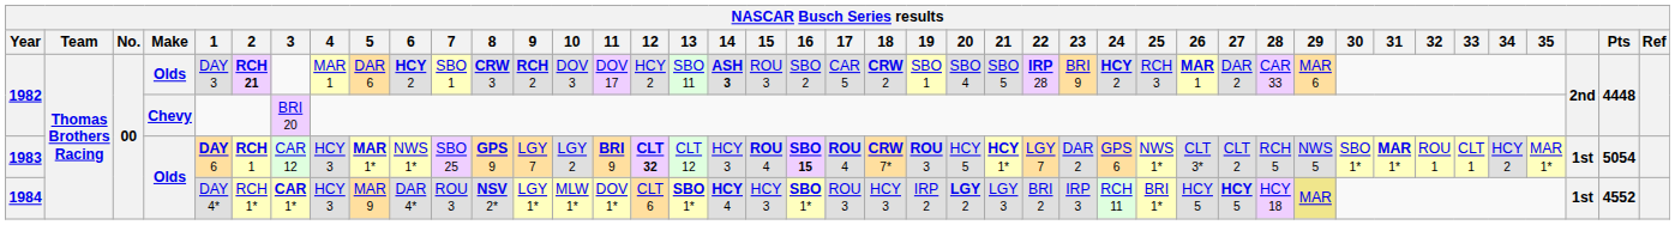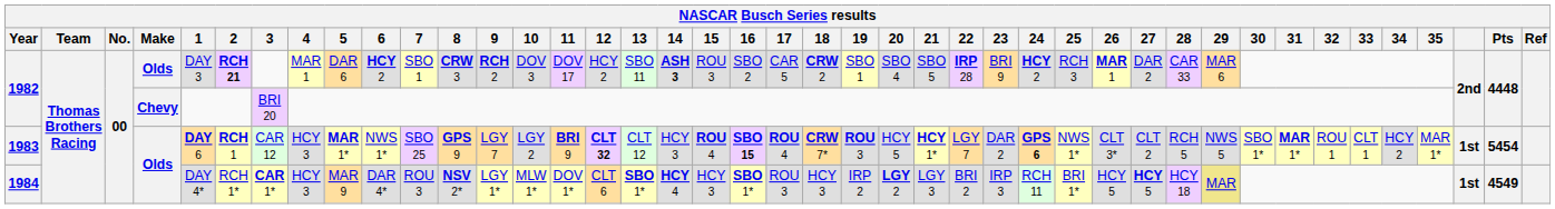1983 | 24: normal -> bold
1983 | Pts: 5054 -> 5454
1984 | Pts: 4552 -> 4549
